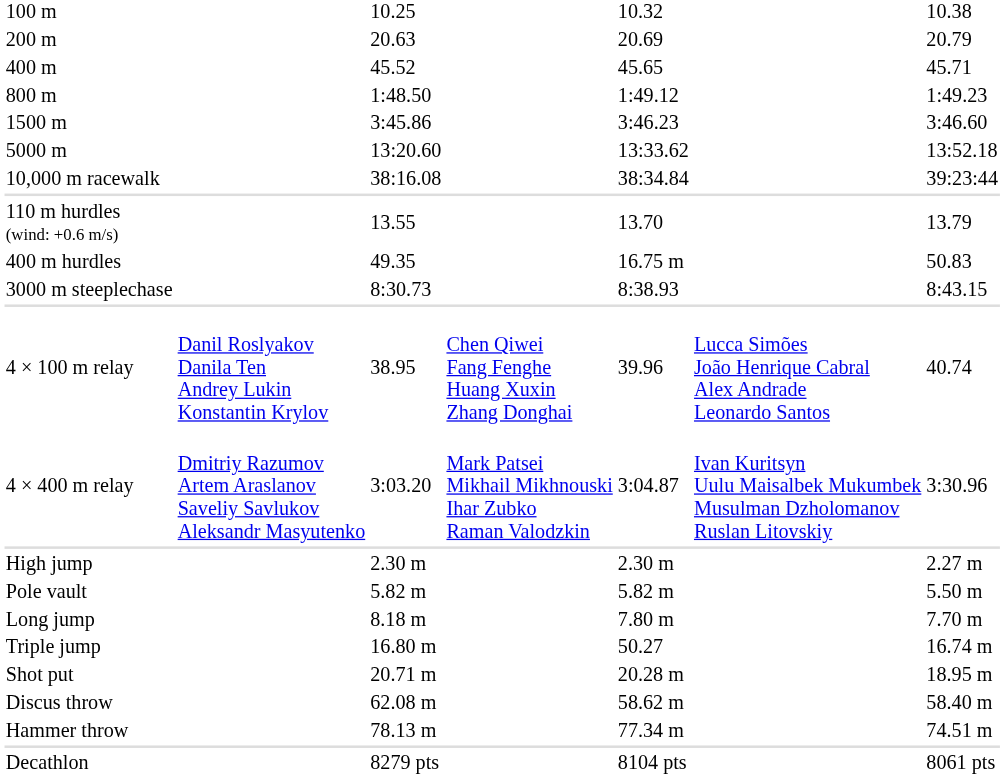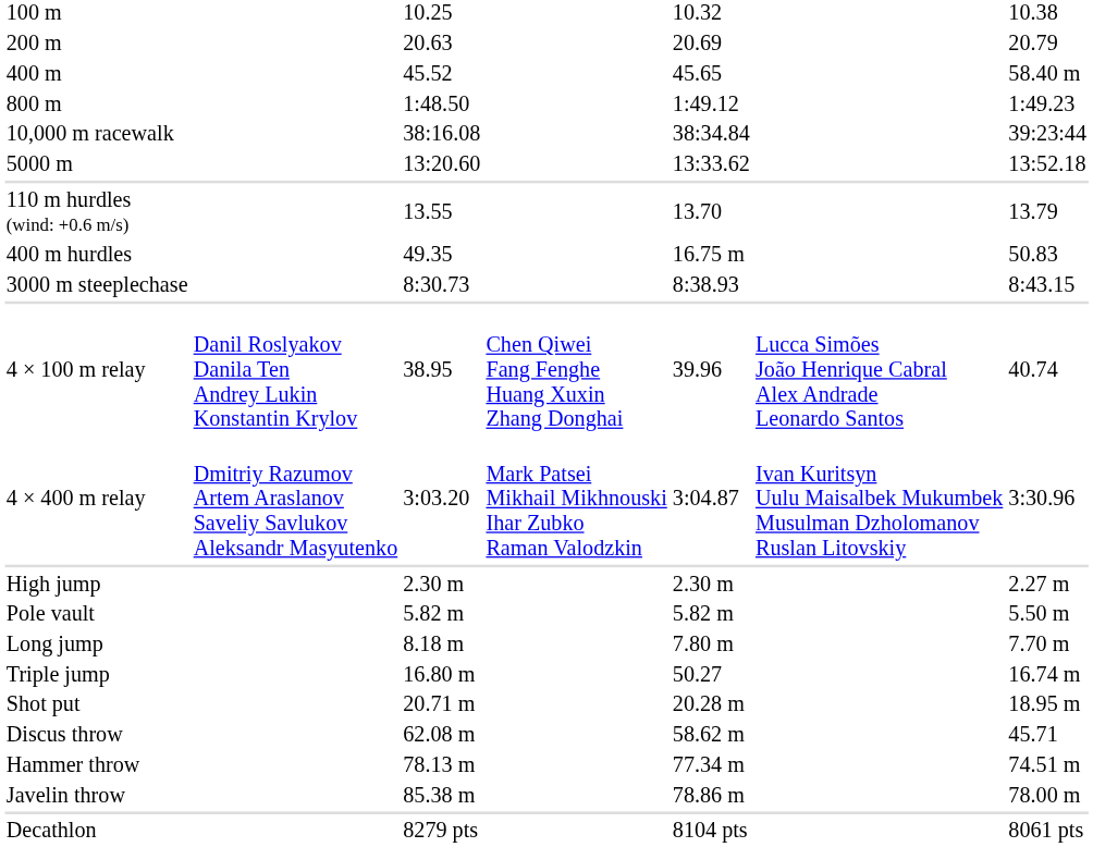400 m | column 7: 45.71 -> 58.40 m
- row: 1500 m | 3:45.86 | 3:46.23 | 3:46.60
rows swapped: 5000 m <-> 10,000 m racewalk
Discus throw | column 7: 58.40 m -> 45.71
+ row: Javelin throw | 85.38 m | 78.86 m | 78.00 m
